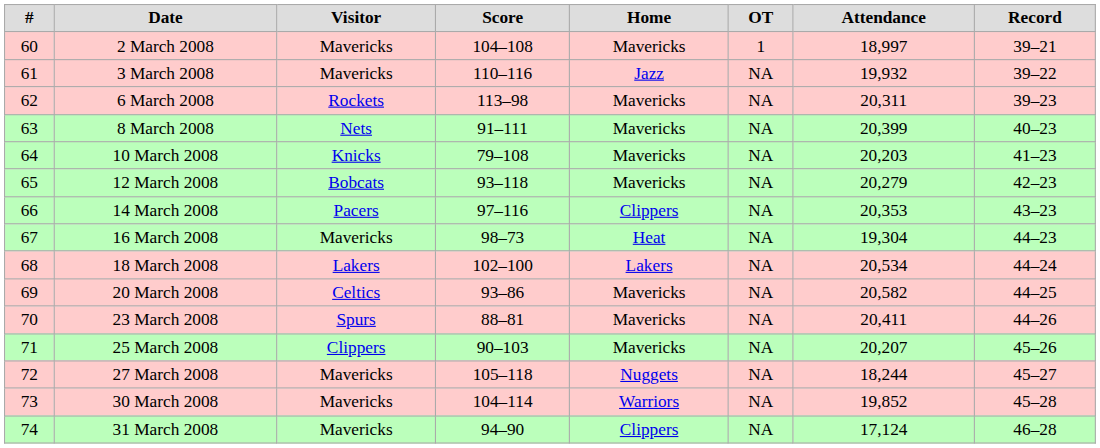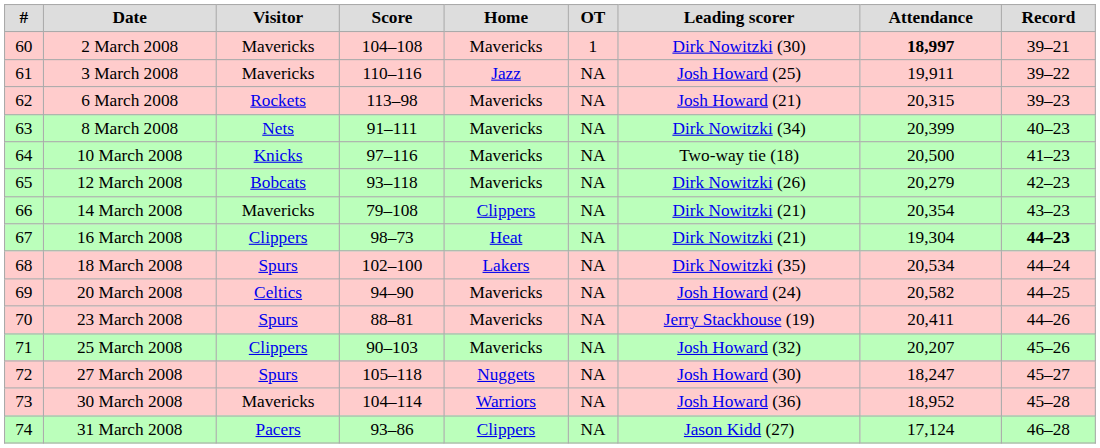+ column: Leading scorer | Dirk Nowitzki (30) | Josh Howard (25) | Josh Howard (21) | Dirk Nowitzki (34) | Two-way tie (18) | Dirk Nowitzki (26) | Dirk Nowitzki (21) | Dirk Nowitzki (21) | Dirk Nowitzki (35) | Josh Howard (24) | Jerry Stackhouse (19) | Josh Howard (32) | Josh Howard (30) | Josh Howard (36) | Jason Kidd (27)
2 March 2008 | Attendance: normal -> bold
3 March 2008 | Attendance: 19,932 -> 19,911
6 March 2008 | Attendance: 20,311 -> 20,315
10 March 2008 | Score: 79–108 -> 97–116
10 March 2008 | Attendance: 20,203 -> 20,500
14 March 2008 | Visitor: Pacers -> Mavericks
14 March 2008 | Score: 97–116 -> 79–108
14 March 2008 | Attendance: 20,353 -> 20,354
16 March 2008 | Visitor: Mavericks -> Clippers
16 March 2008 | Record: normal -> bold
18 March 2008 | Visitor: Lakers -> Spurs
20 March 2008 | Score: 93–86 -> 94–90
27 March 2008 | Visitor: Mavericks -> Spurs
27 March 2008 | Attendance: 18,244 -> 18,247
30 March 2008 | Attendance: 19,852 -> 18,952
31 March 2008 | Visitor: Mavericks -> Pacers
31 March 2008 | Score: 94–90 -> 93–86
